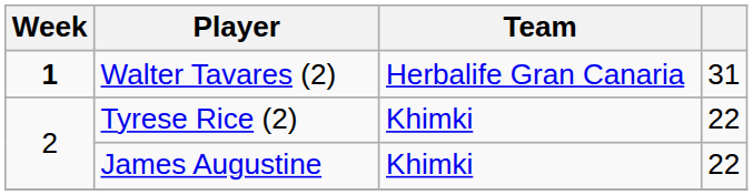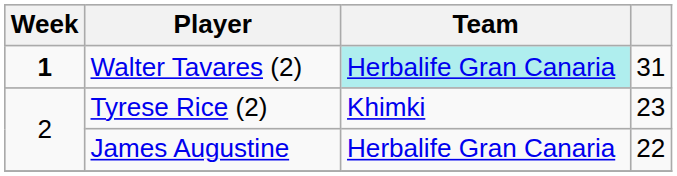Walter Tavares (2) | Team: no background -> paleturquoise background
Tyrese Rice (2) | column 4: 22 -> 23
James Augustine | Team: Khimki -> Herbalife Gran Canaria
